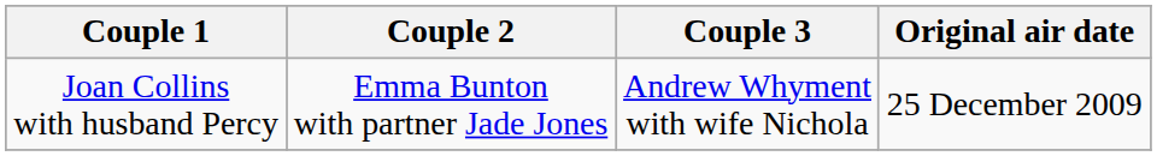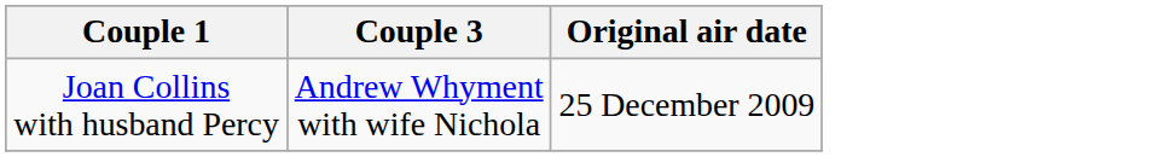- column: Couple 2 | Emma Bunton with partner Jade Jones
